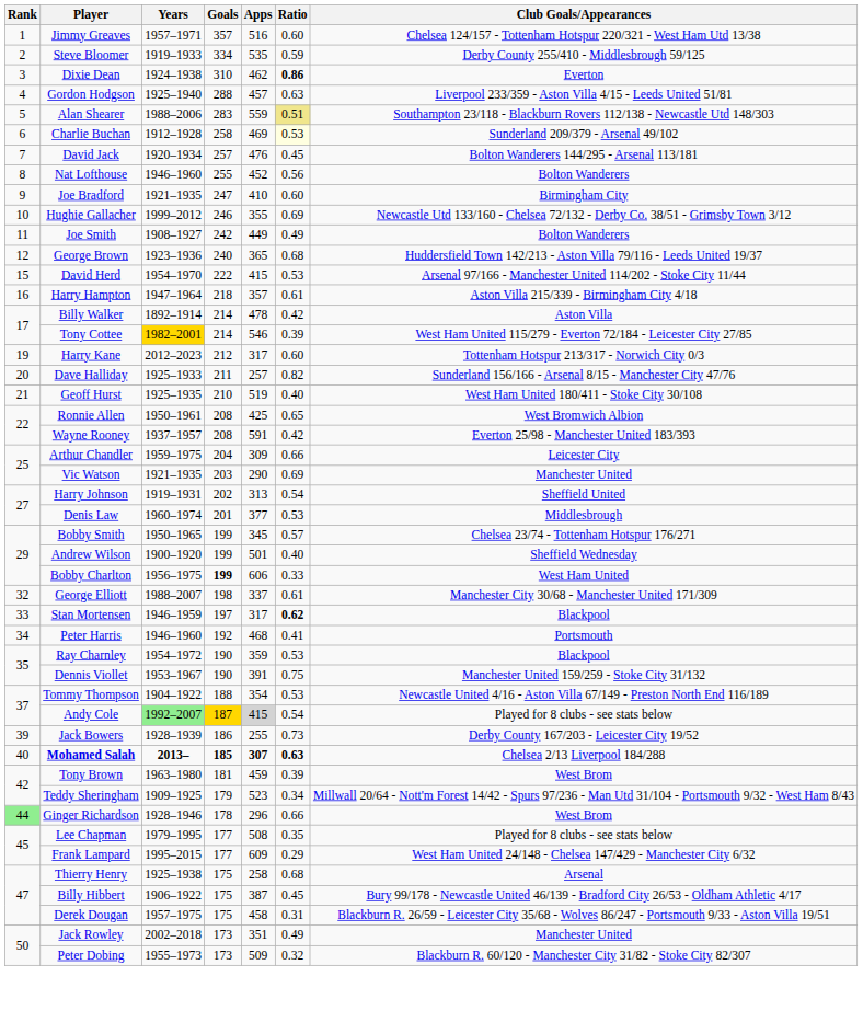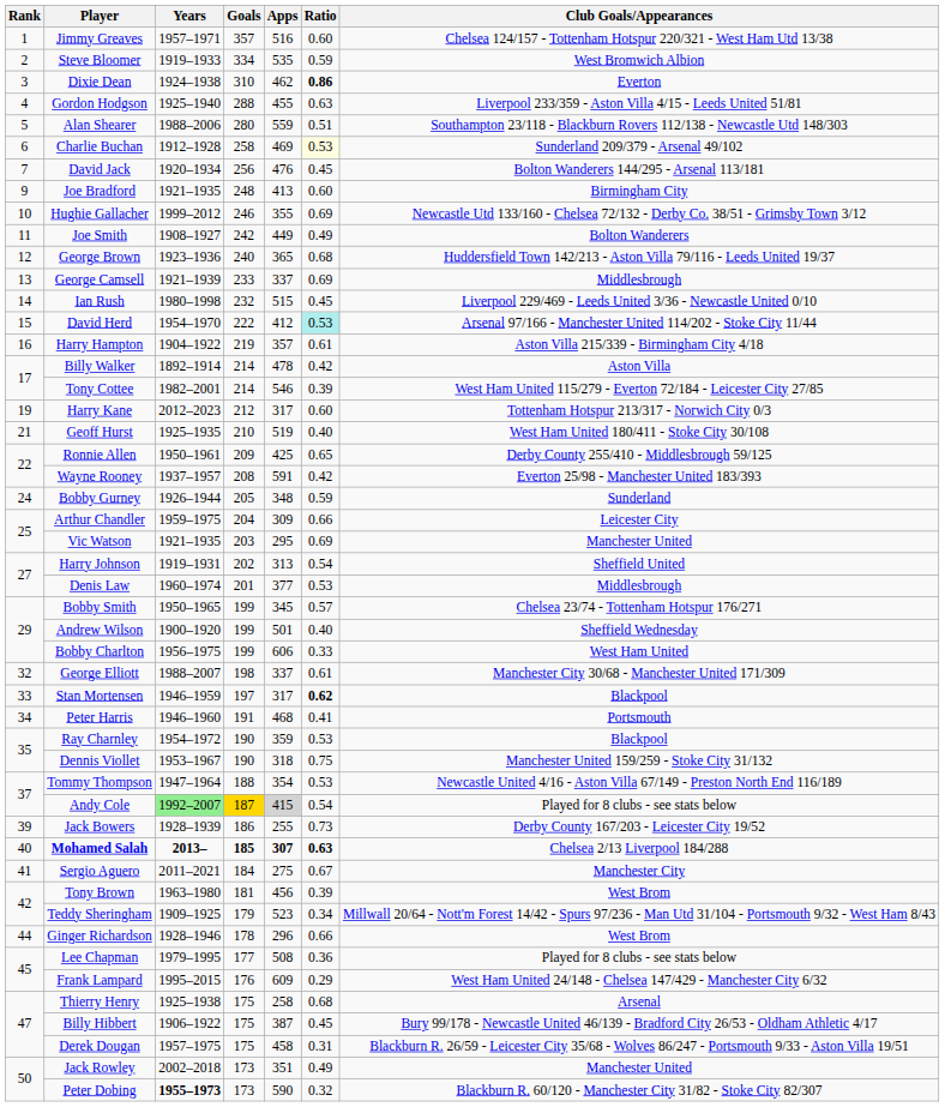Steve Bloomer | Club Goals/Appearances: Derby County 255/410 - Middlesbrough 59/125 -> West Bromwich Albion
Gordon Hodgson | Apps: 457 -> 455
Alan Shearer | Goals: 283 -> 280
Alan Shearer | Ratio: khaki background -> no background
David Jack | Goals: 257 -> 256
- row: 8 | Nat Lofthouse | 1946–1960 | 255 | 452 | 0.56 | Bolton Wanderers
Joe Bradford | Goals: 247 -> 248
Joe Bradford | Apps: 410 -> 413
+ row: 13 | George Camsell | 1921–1939 | 233 | 337 | 0.69 | Middlesbrough
+ row: 14 | Ian Rush | 1980–1998 | 232 | 515 | 0.45 | Liverpool 229/469 - Leeds United 3/36 - Newcastle United 0/10
David Herd | Apps: 415 -> 412
David Herd | Ratio: no background -> paleturquoise background
Harry Hampton | Years: 1947–1964 -> 1904–1922
Harry Hampton | Goals: 218 -> 219
Tony Cottee | Years: gold background -> no background
- row: 20 | Dave Halliday | 1925–1933 | 211 | 257 | 0.82 | Sunderland 156/166 - Arsenal 8/15 - Manchester City 47/76
Ronnie Allen | Goals: 208 -> 209
Ronnie Allen | Club Goals/Appearances: West Bromwich Albion -> Derby County 255/410 - Middlesbrough 59/125
+ row: 24 | Bobby Gurney | 1926–1944 | 205 | 348 | 0.59 | Sunderland
Vic Watson | Apps: 290 -> 295
Bobby Charlton | Goals: bold -> normal
Peter Harris | Goals: 192 -> 191
Dennis Viollet | Apps: 391 -> 318
Tommy Thompson | Years: 1904–1922 -> 1947–1964
+ row: 41 | Sergio Aguero | 2011–2021 | 184 | 275 | 0.67 | Manchester City
Tony Brown | Apps: 459 -> 456
Ginger Richardson | Rank: lightgreen background -> no background
Lee Chapman | Ratio: 0.35 -> 0.36
Frank Lampard | Goals: 177 -> 176
Peter Dobing | Years: normal -> bold
Peter Dobing | Apps: 509 -> 590
